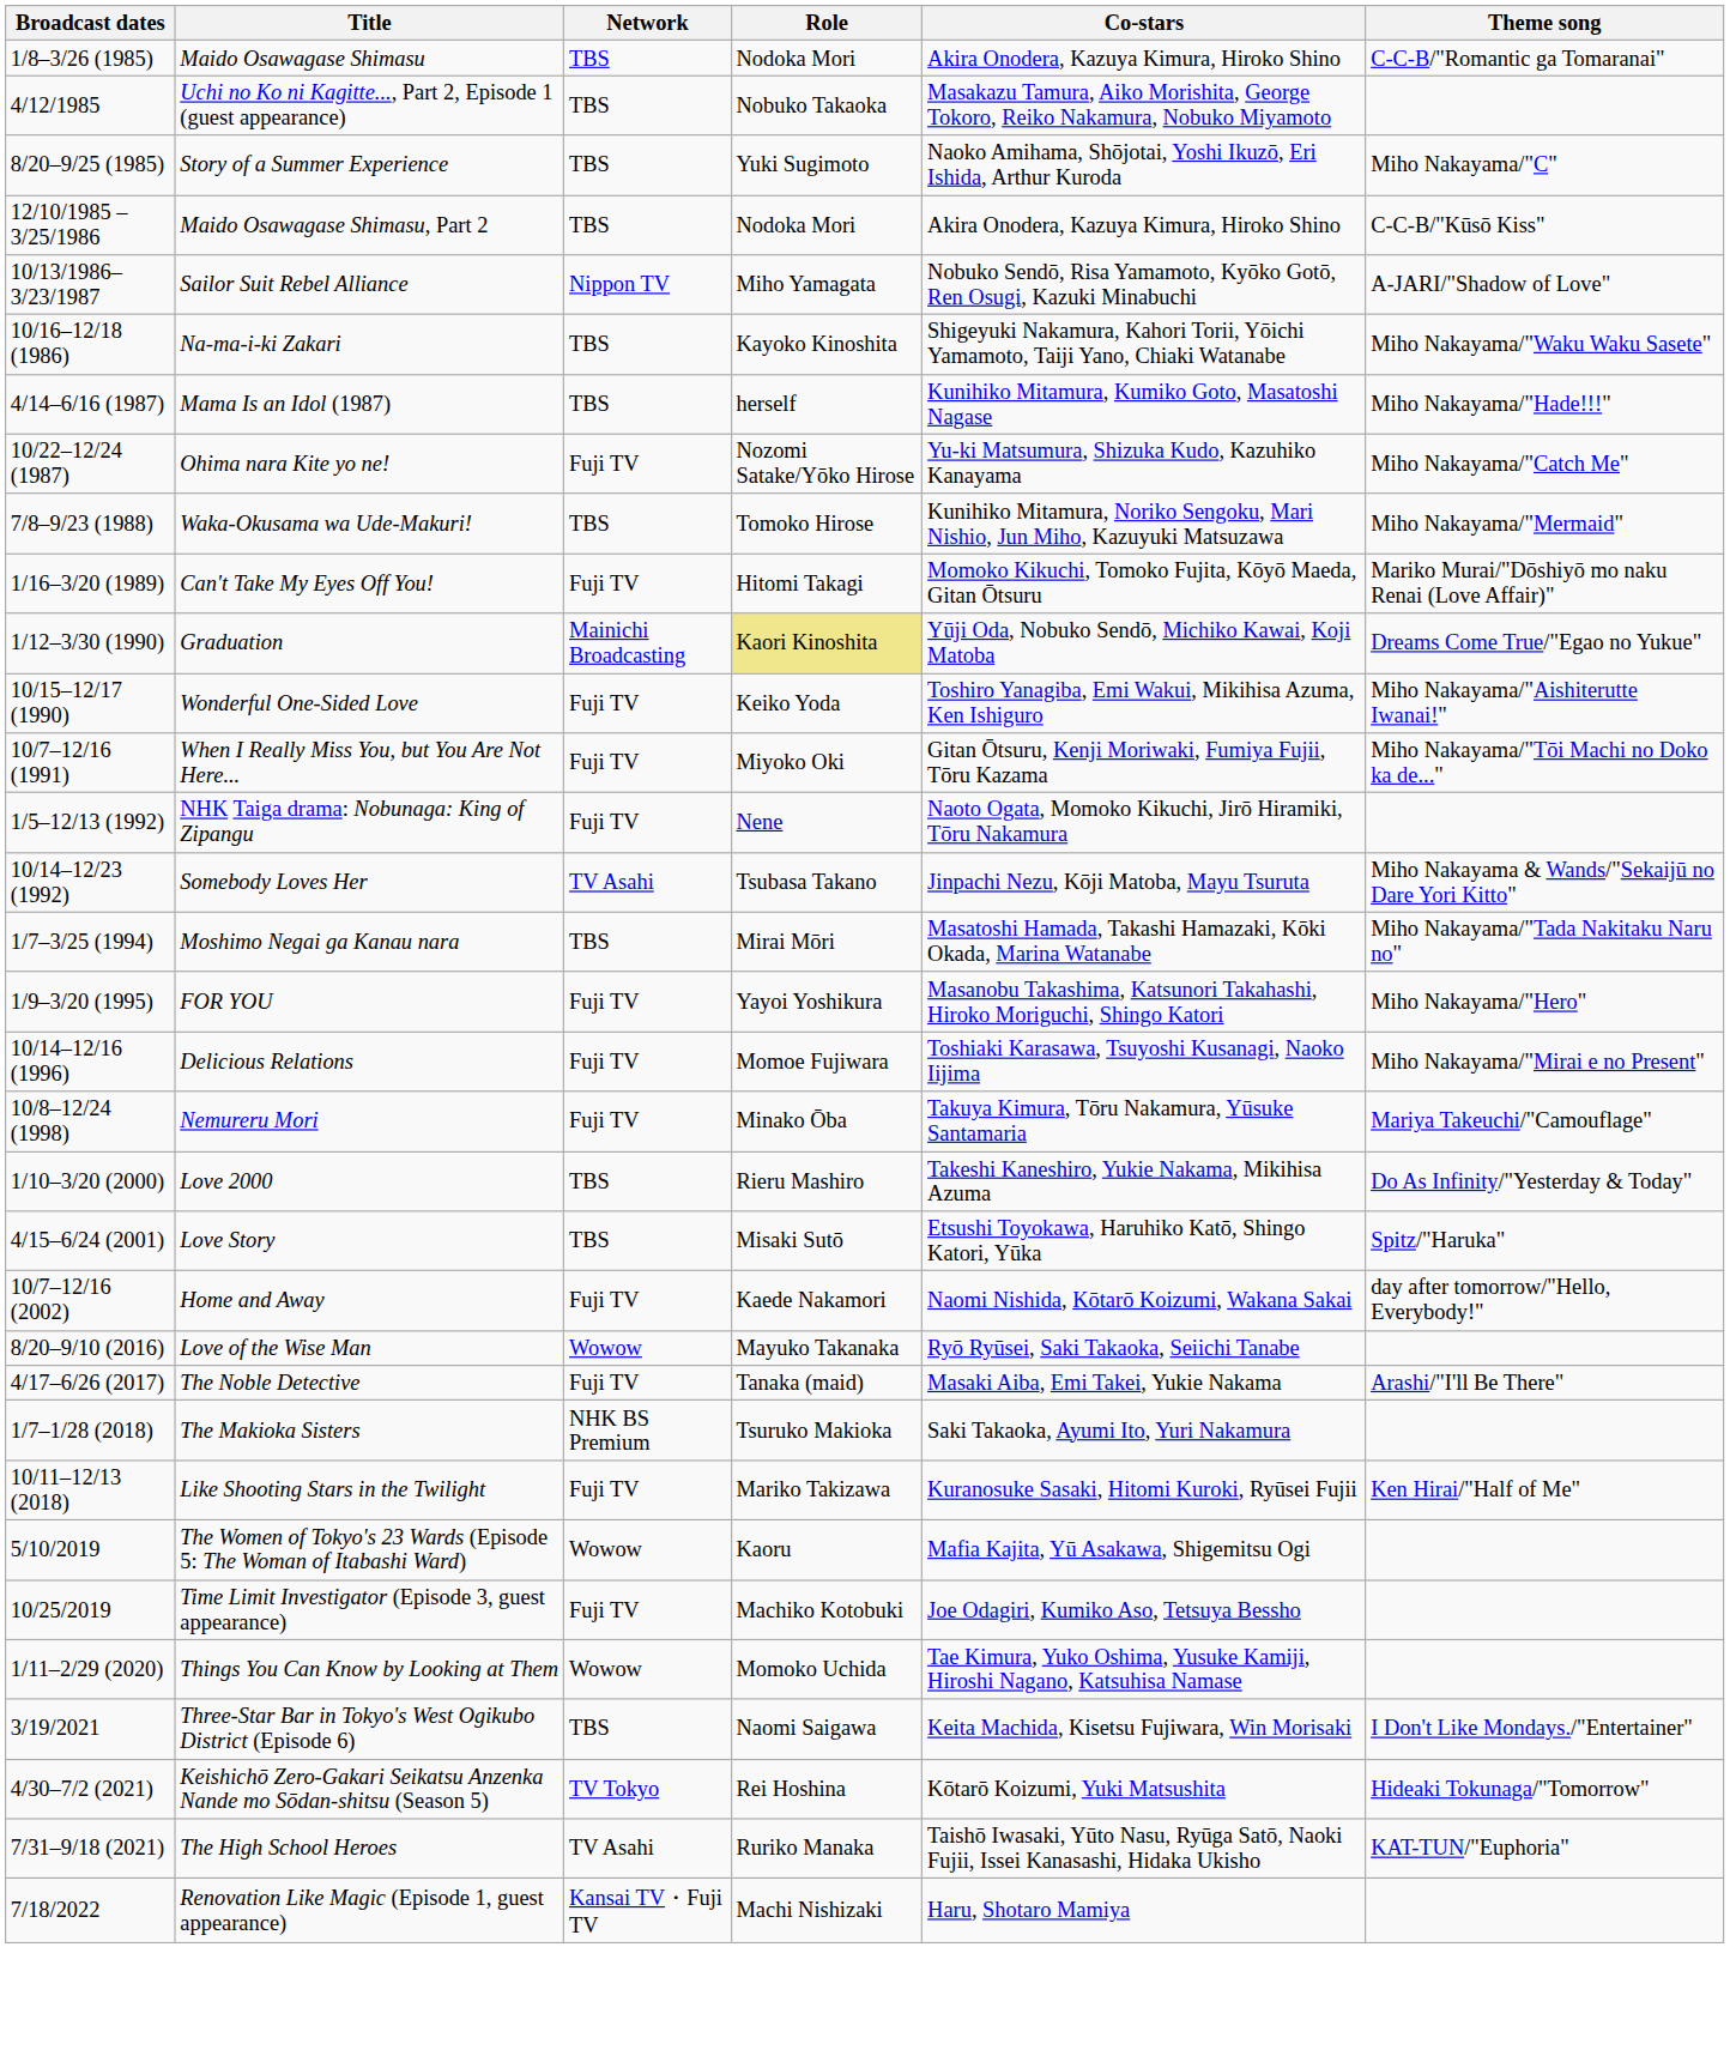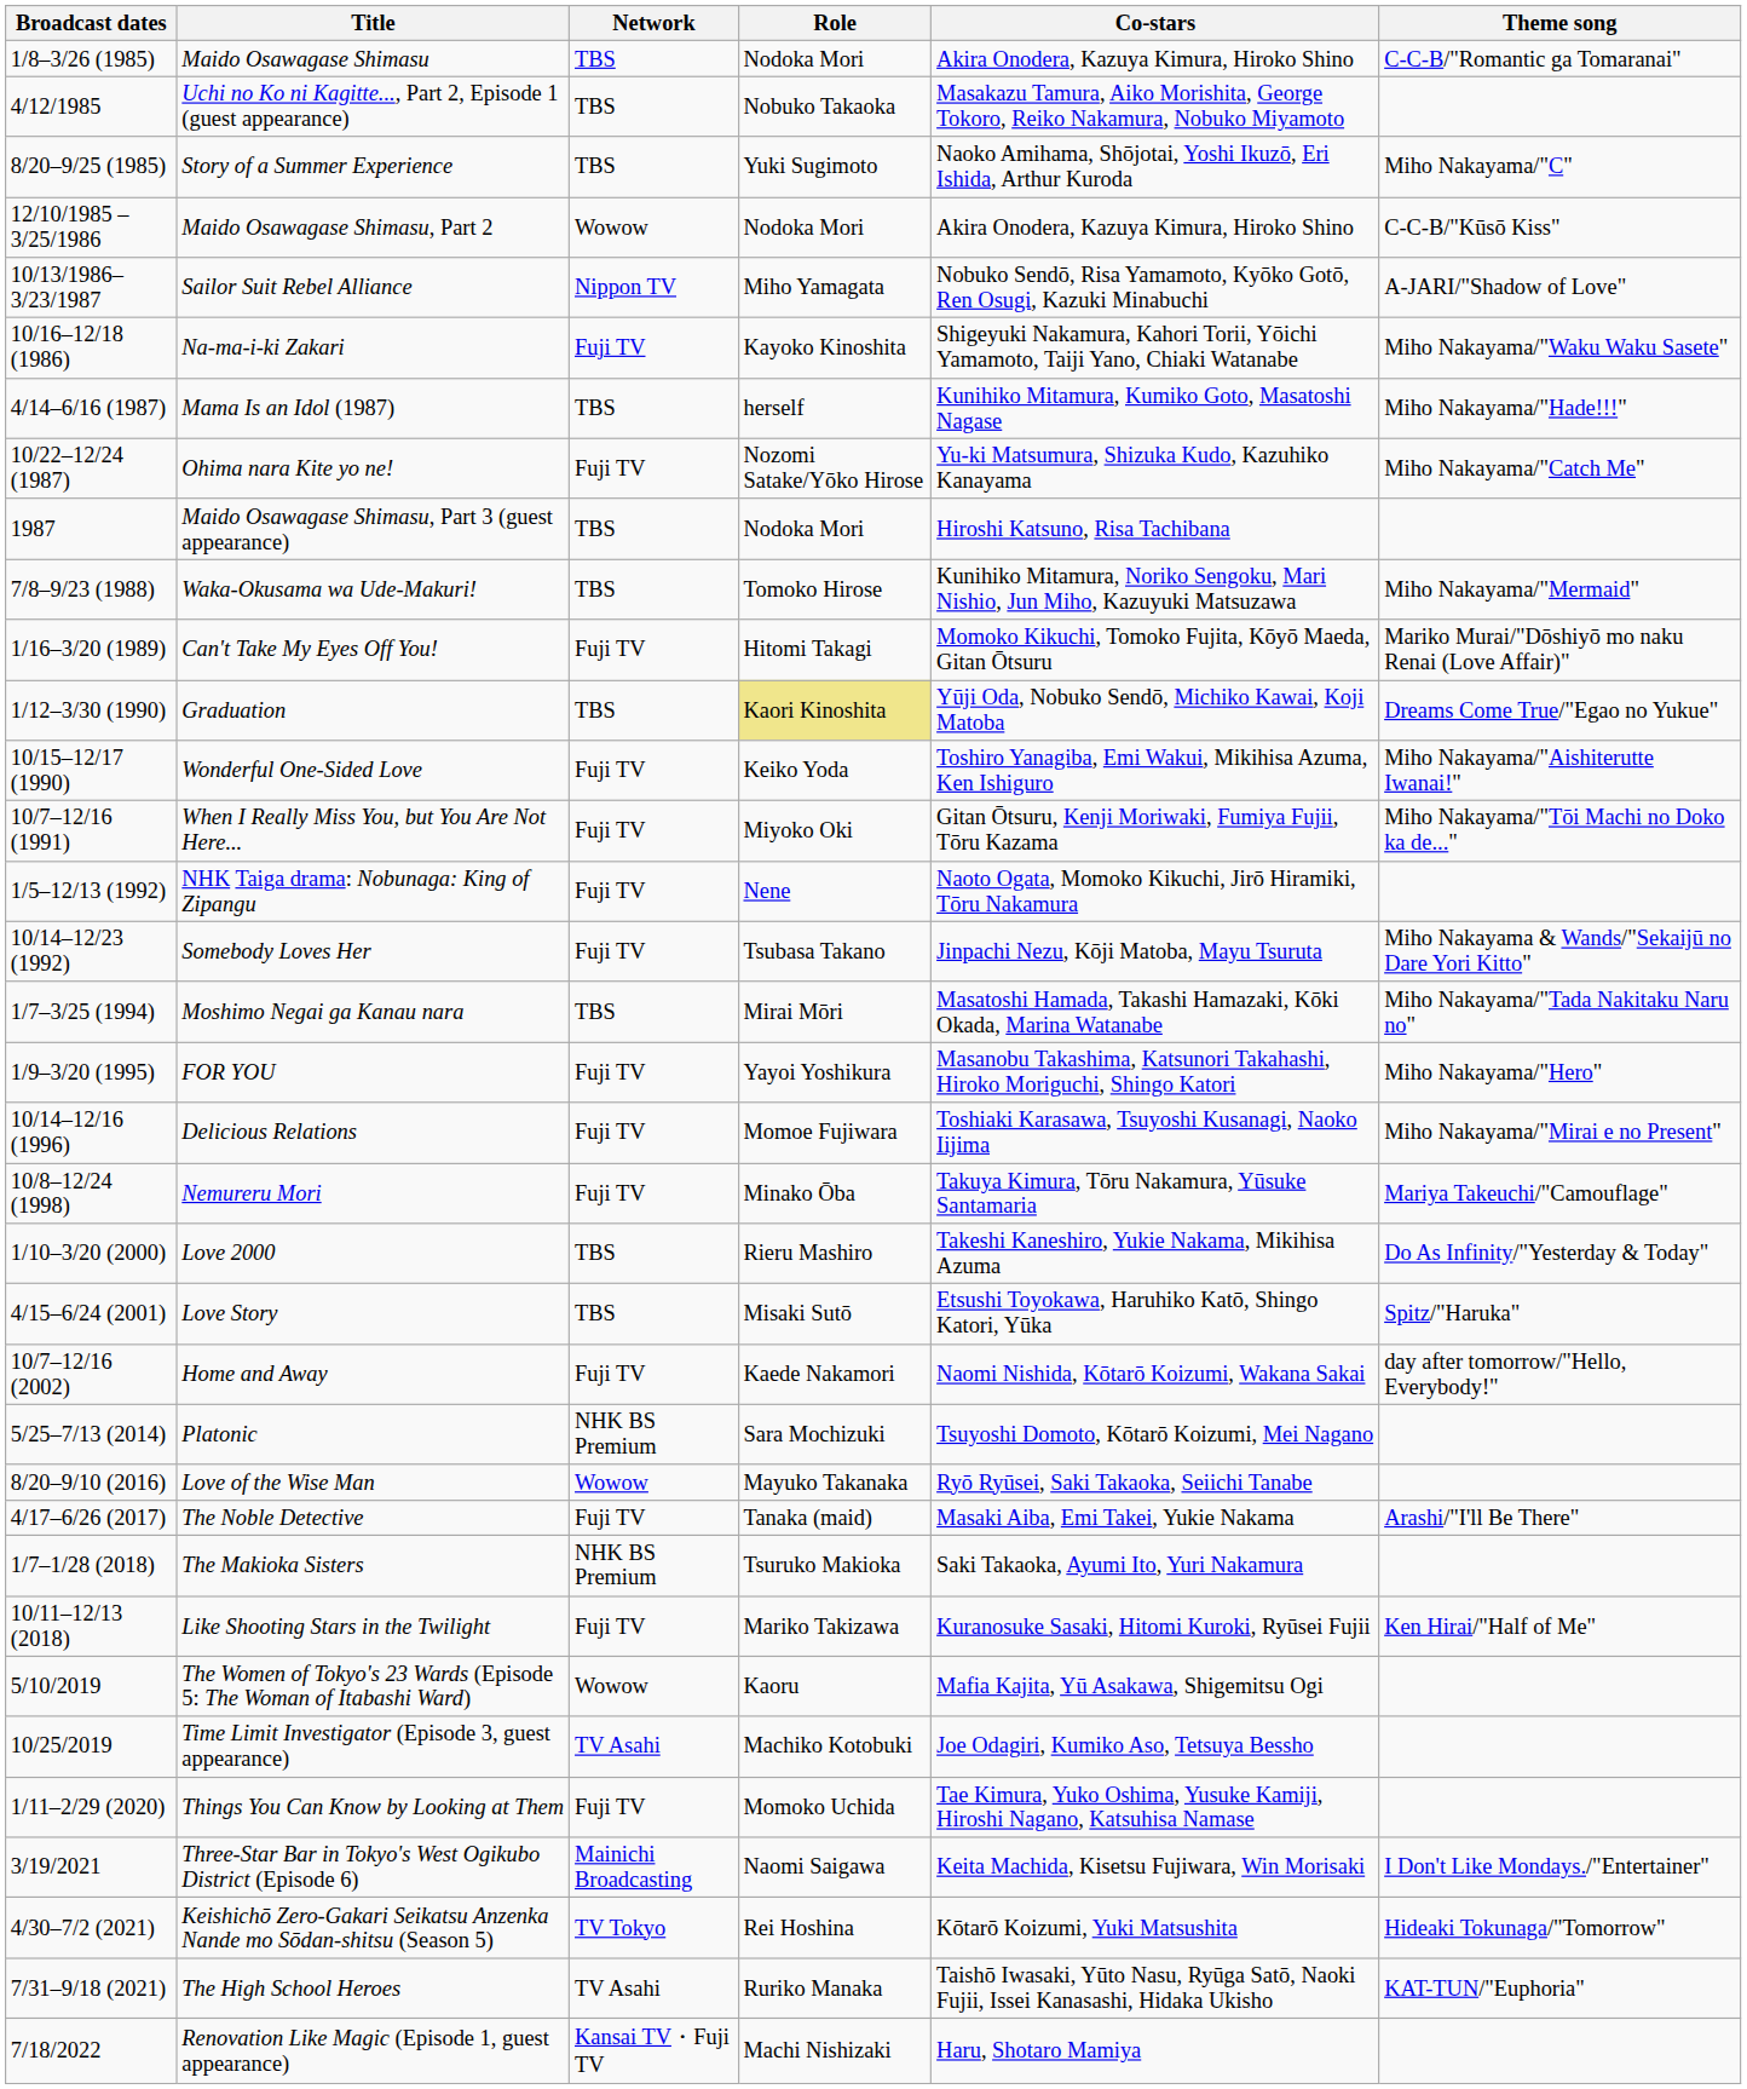Maido Osawagase Shimasu, Part 2 | Network: TBS -> Wowow
Na-ma-i-ki Zakari | Network: TBS -> Fuji TV
+ row: 1987 | Maido Osawagase Shimasu, Part 3 (guest appearance) | TBS | Nodoka Mori | Hiroshi Katsuno, Risa Tachibana
Graduation | Network: Mainichi Broadcasting -> TBS
Somebody Loves Her | Network: TV Asahi -> Fuji TV
+ row: 5/25–7/13 (2014) | Platonic | NHK BS Premium | Sara Mochizuki | Tsuyoshi Domoto, Kōtarō Koizumi, Mei Nagano
Time Limit Investigator (Episode 3, guest appearance) | Network: Fuji TV -> TV Asahi
Things You Can Know by Looking at Them | Network: Wowow -> Fuji TV
Three-Star Bar in Tokyo's West Ogikubo District (Episode 6) | Network: TBS -> Mainichi Broadcasting
